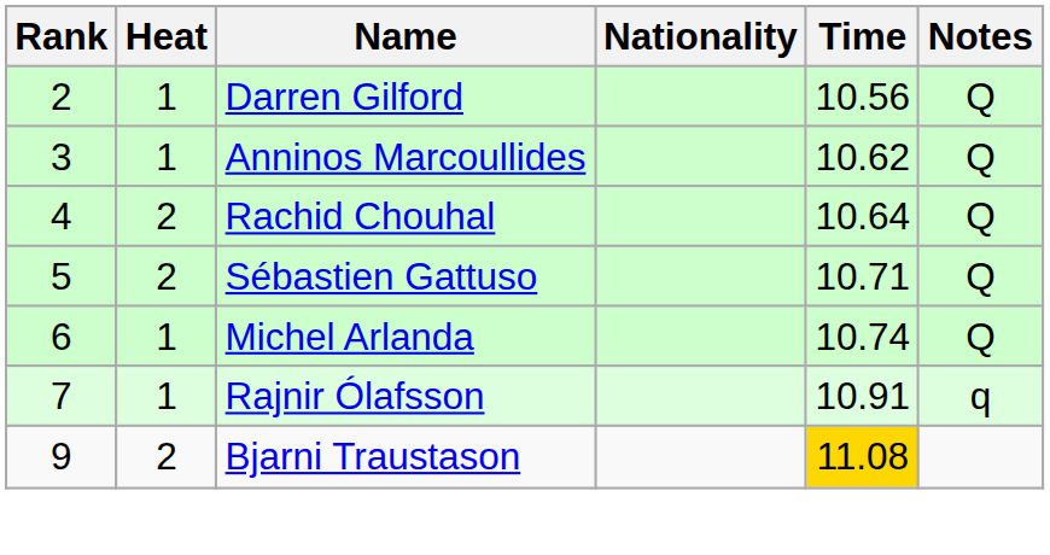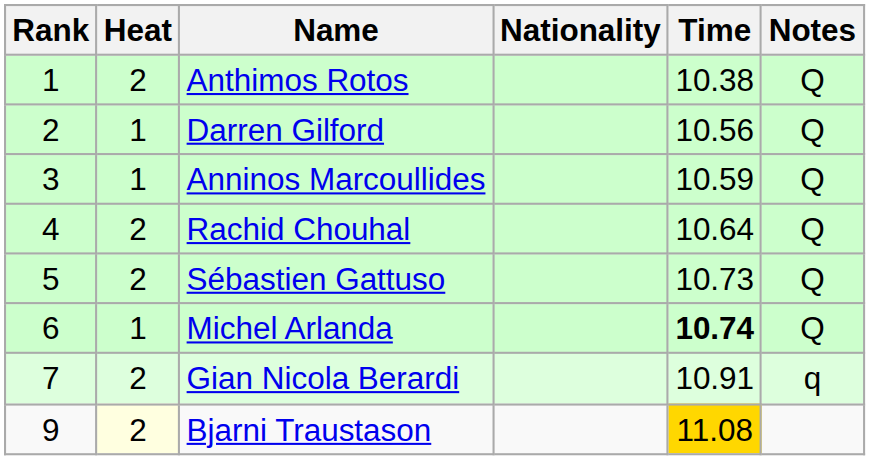+ row: 1 | 2 | Anthimos Rotos | 10.38 | Q
Anninos Marcoullides | Time: 10.62 -> 10.59
Sébastien Gattuso | Time: 10.71 -> 10.73
Michel Arlanda | Time: normal -> bold
- row: 7 | 1 | Rajnir Ólafsson | 10.91 | q
+ row: 7 | 2 | Gian Nicola Berardi | 10.91 | q
Bjarni Traustason | Heat: no background -> lightyellow background
